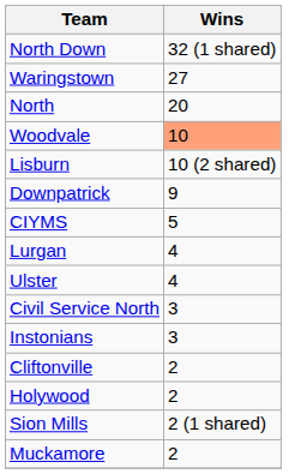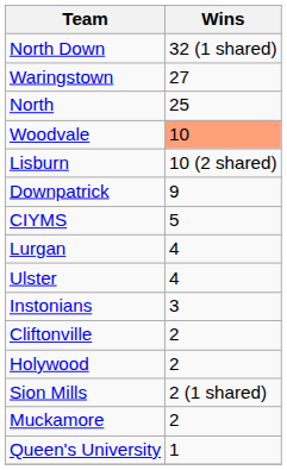North | Wins: 20 -> 25
- row: Civil Service North | 3
+ row: Queen's University | 1
